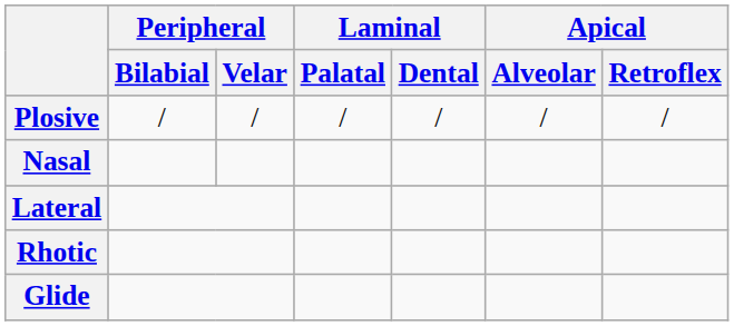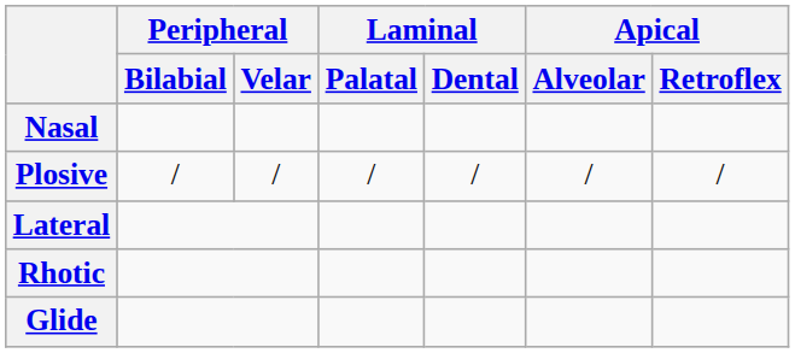rows swapped: Plosive <-> Nasal
